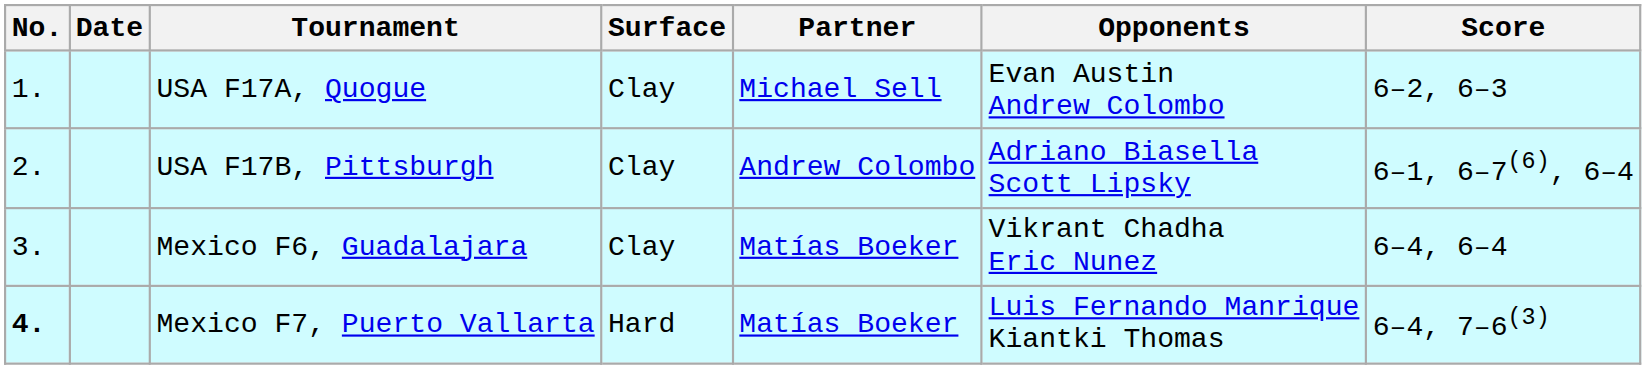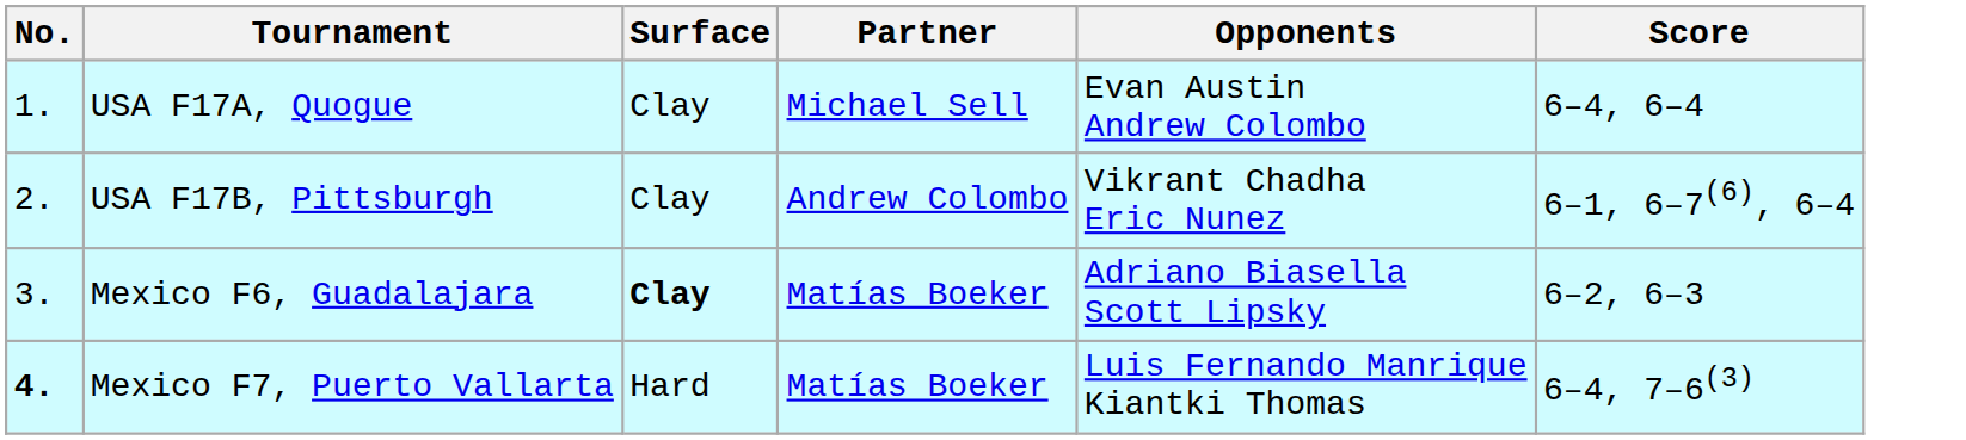- column: Date
USA F17A, Quogue | Score: 6–2, 6–3 -> 6–4, 6–4
USA F17B, Pittsburgh | Opponents: Adriano Biasella Scott Lipsky -> Vikrant Chadha Eric Nunez
Mexico F6, Guadalajara | Surface: normal -> bold
Mexico F6, Guadalajara | Opponents: Vikrant Chadha Eric Nunez -> Adriano Biasella Scott Lipsky
Mexico F6, Guadalajara | Score: 6–4, 6–4 -> 6–2, 6–3
